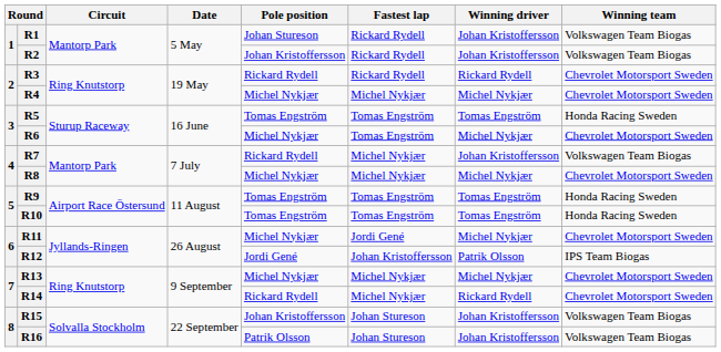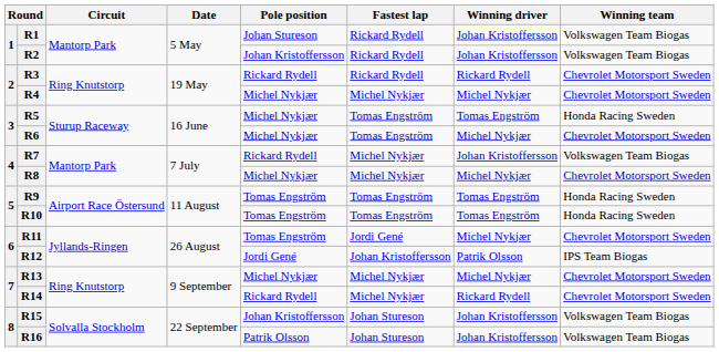R1 | Winning driver: no background -> lightyellow background
R5 | Pole position: Tomas Engström -> Michel Nykjær
R11 | Pole position: Michel Nykjær -> Tomas Engström
